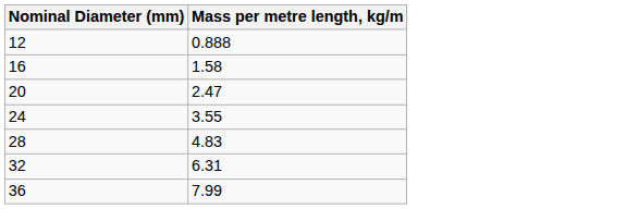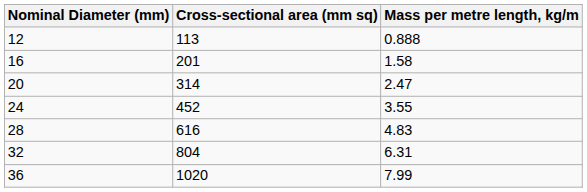+ column: Cross-sectional area (mm sq) | 113 | 201 | 314 | 452 | 616 | 804 | 1020
